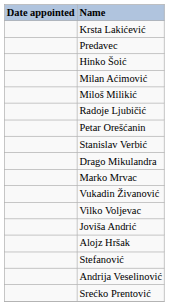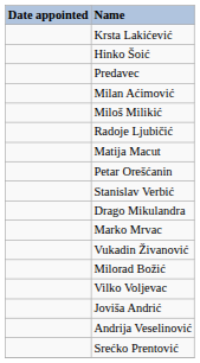rows swapped: Hinko Šoić <-> Predavec
+ row: Matija Macut
+ row: Milorad Božić
- row: Alojz Hršak
- row: Stefanović
